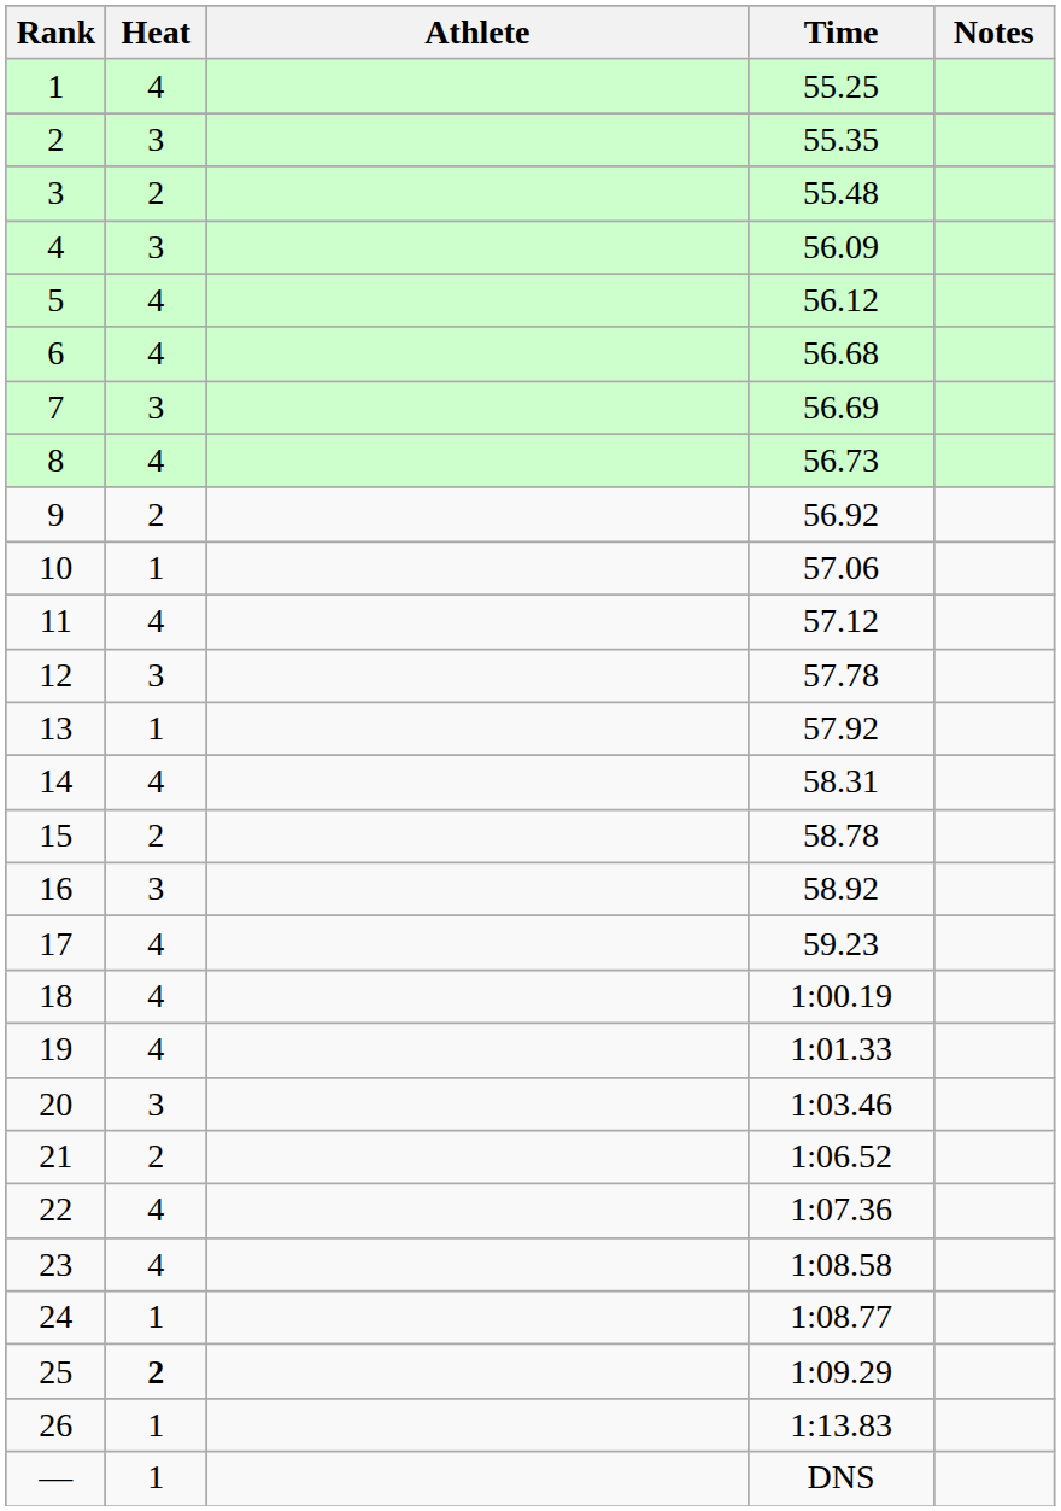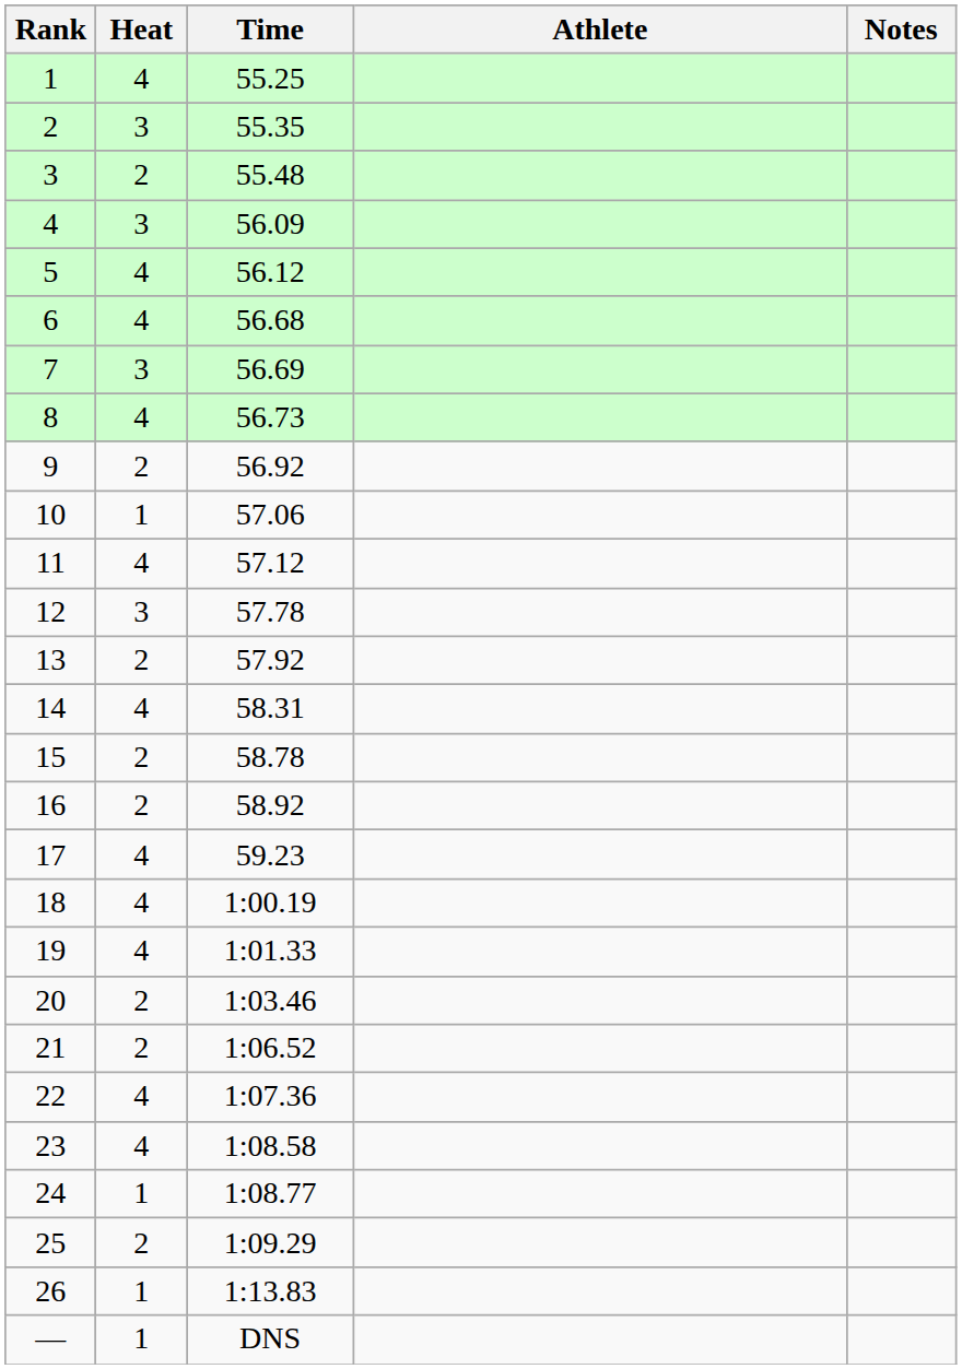columns swapped: Athlete <-> Time
13 | Heat: 1 -> 2
16 | Heat: 3 -> 2
20 | Heat: 3 -> 2
25 | Heat: bold -> normal
